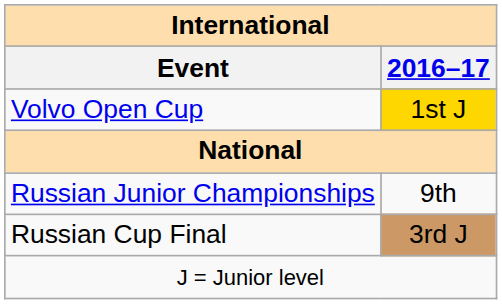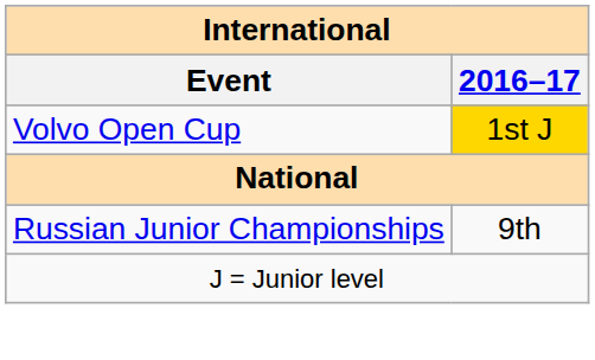- row: Russian Cup Final | 3rd J
